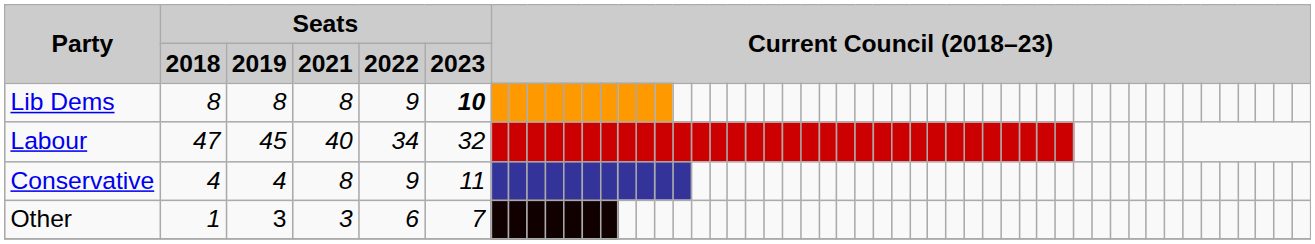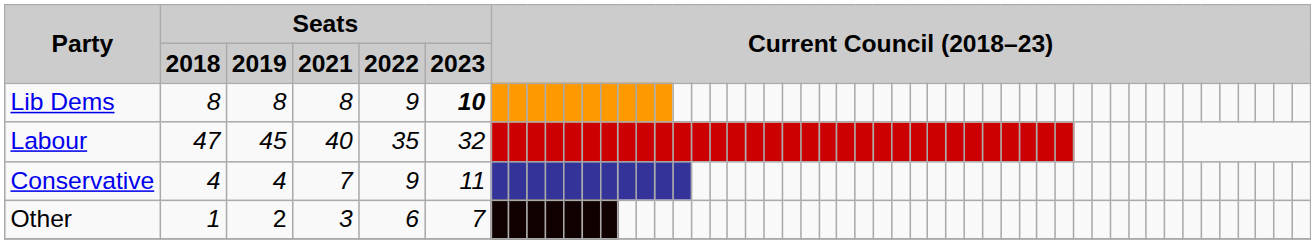Labour | Seats / 2022: 34 -> 35
Conservative | Seats / 2021: 8 -> 7
Other | Seats / 2019: 3 -> 2
